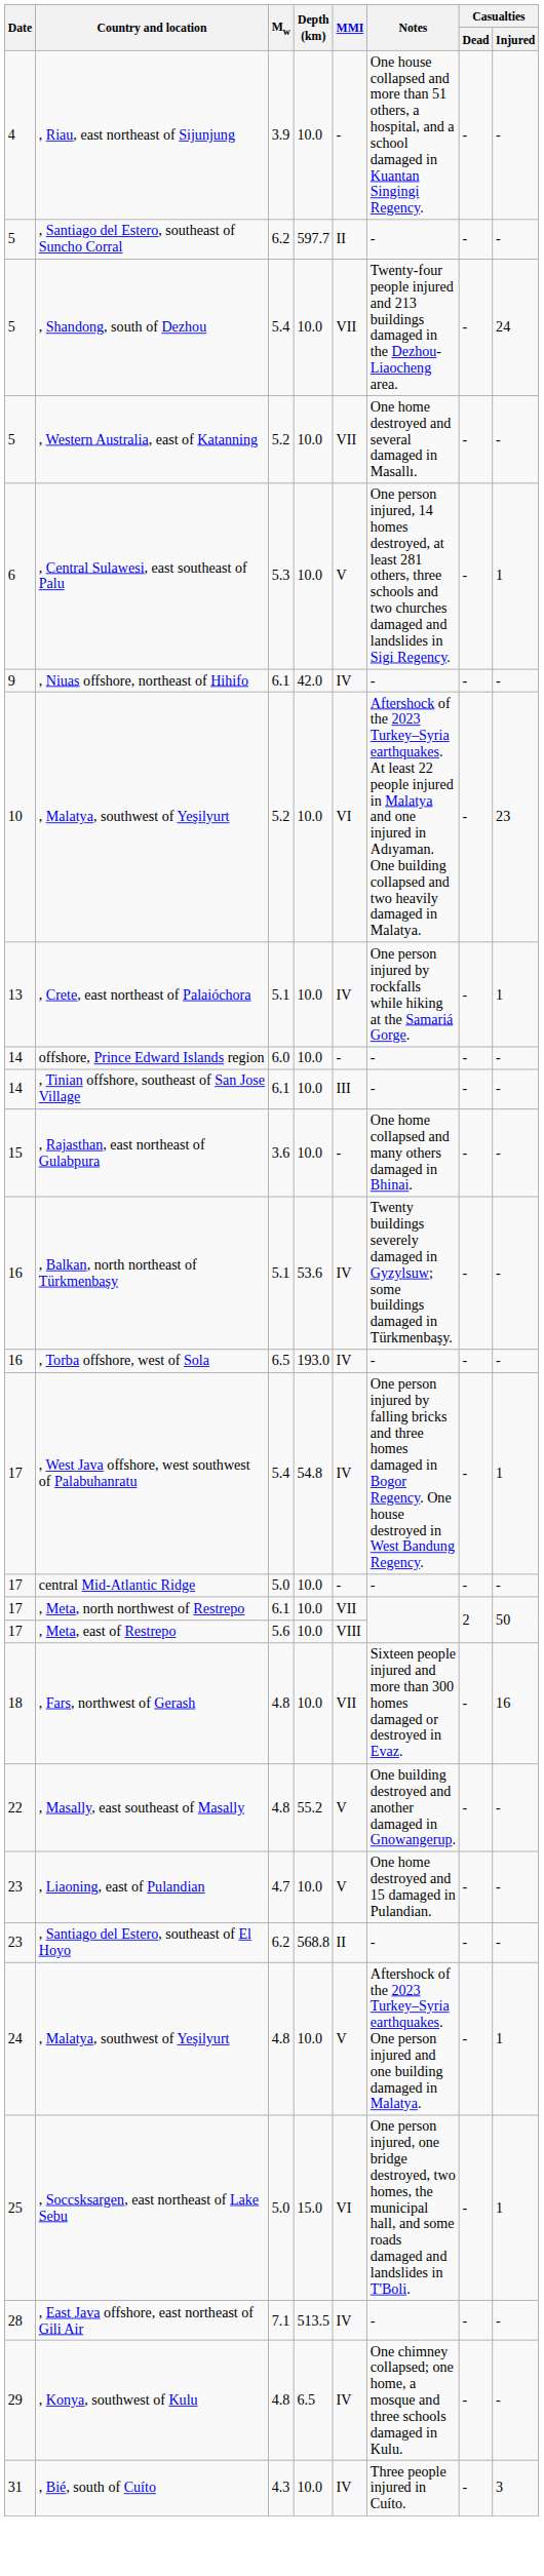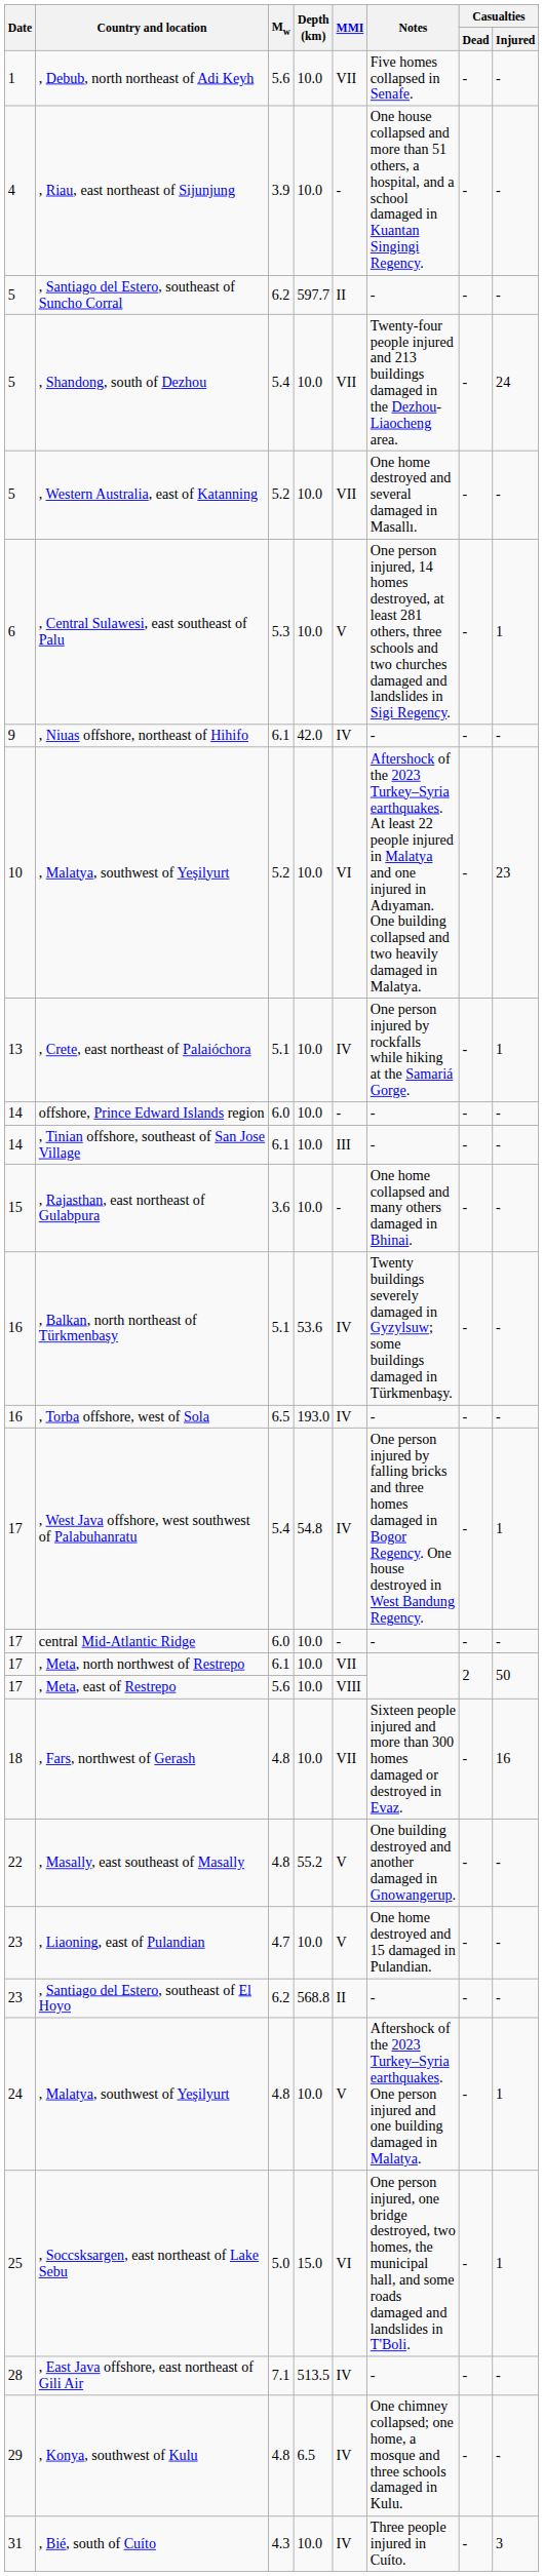+ row: 1 | , Debub, north northeast of Adi Keyh | 5.6 | 10.0 | VII | Five homes collapsed in Senafe. | - | -
central Mid-Atlantic Ridge | Mw: 5.0 -> 6.0
